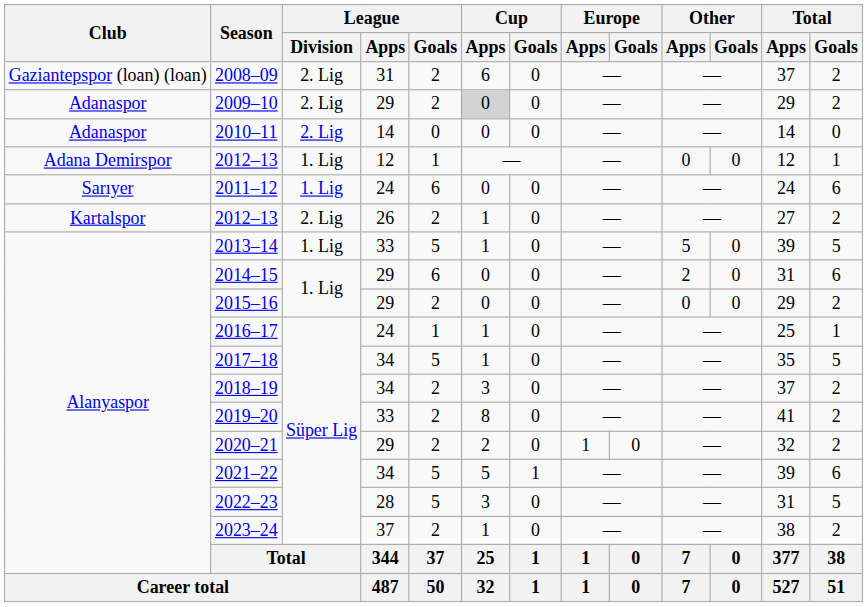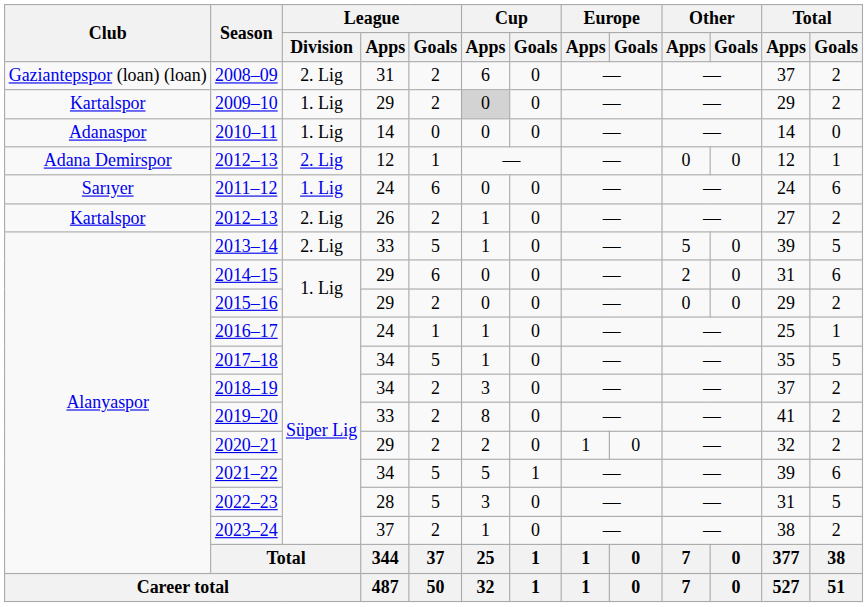2009–10 | Club: Adanaspor -> Kartalspor
2009–10 | League / Division: 2. Lig -> 1. Lig
2010–11 | League / Division: 2. Lig -> 1. Lig
2012–13 / 12 | League / Division: 1. Lig -> 2. Lig
2013–14 | League / Division: 1. Lig -> 2. Lig
